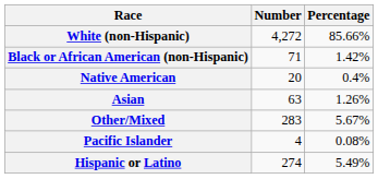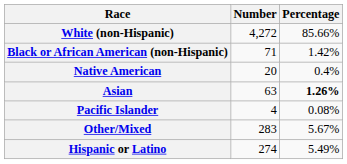Asian | Percentage: normal -> bold
rows swapped: Pacific Islander <-> Other/Mixed
